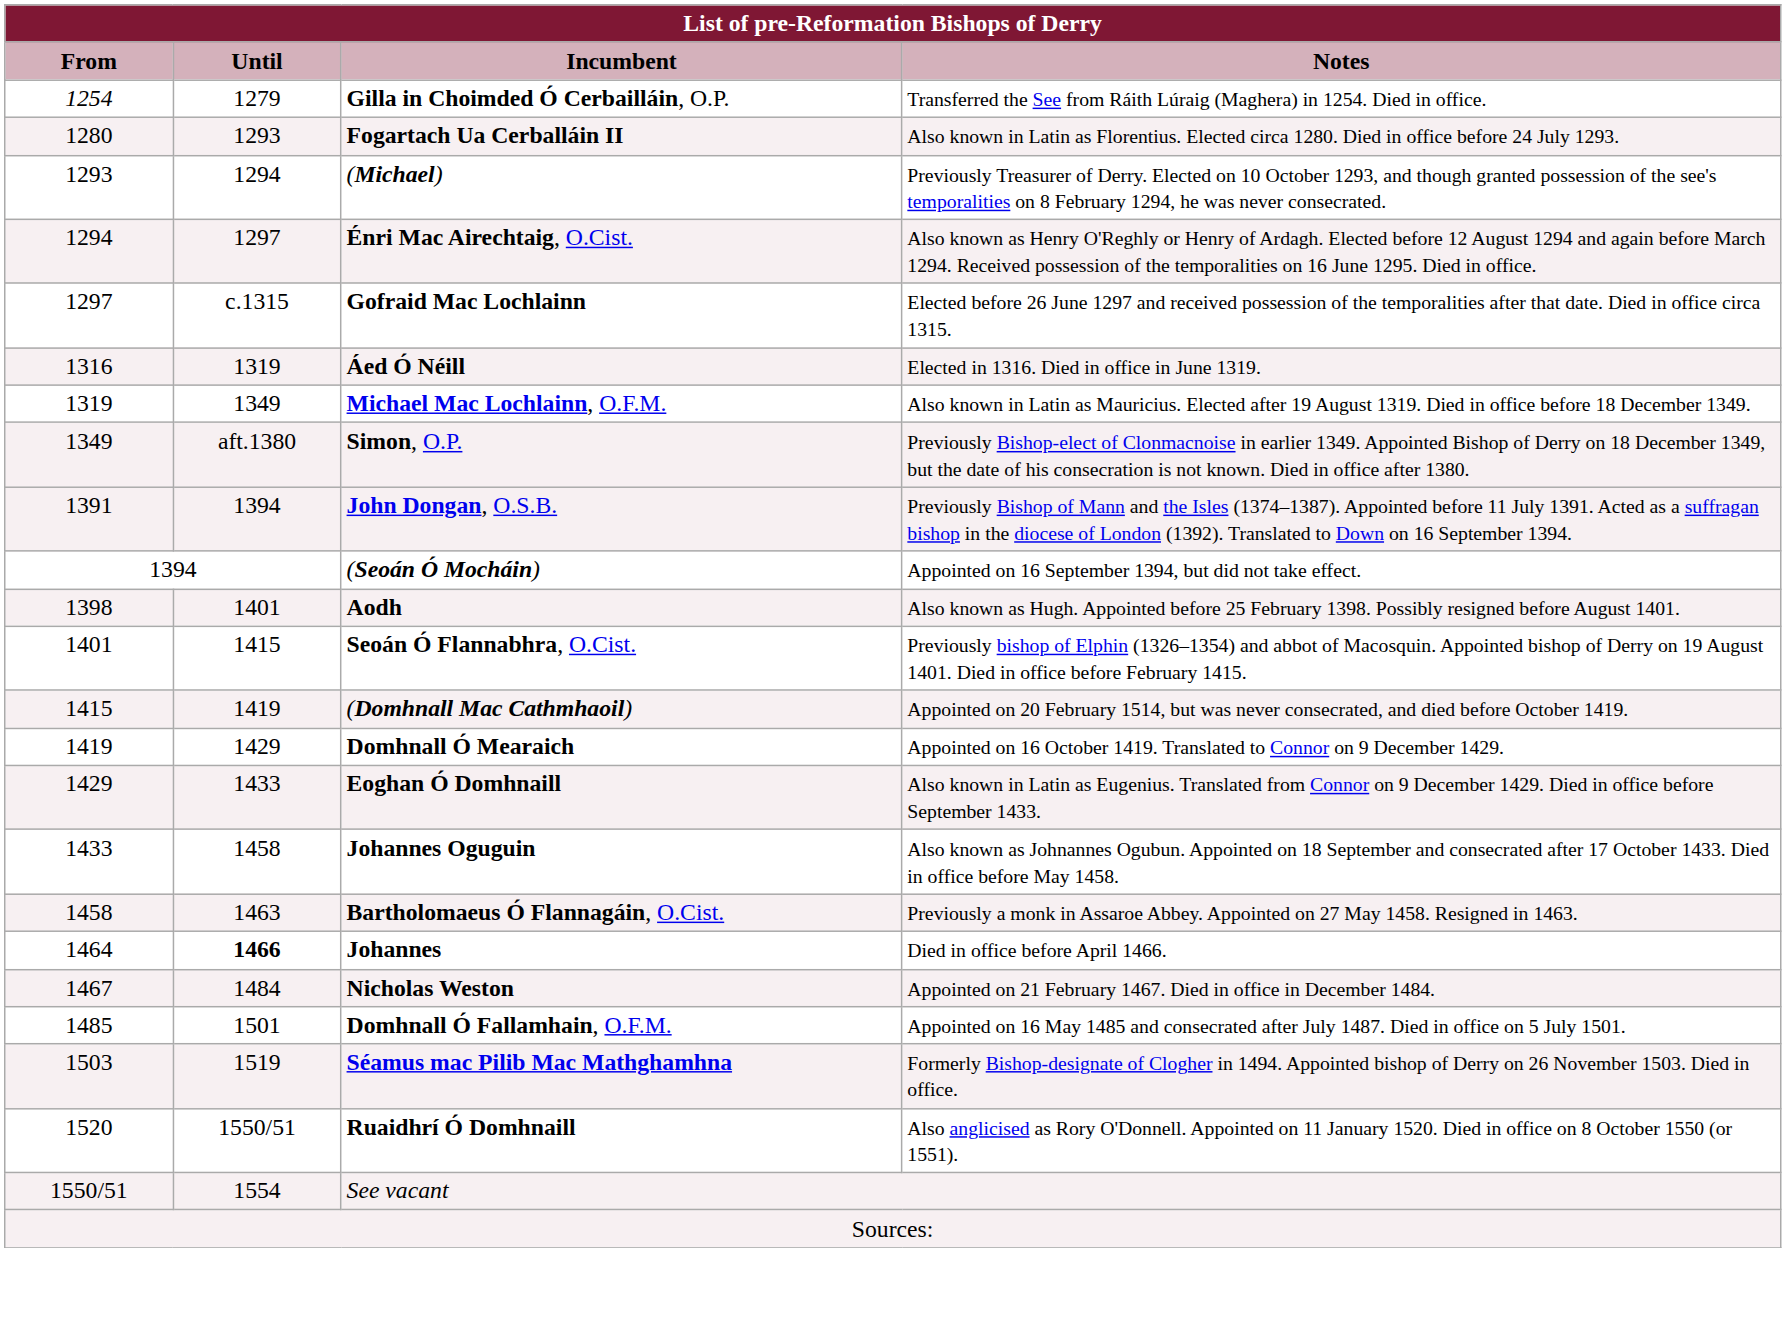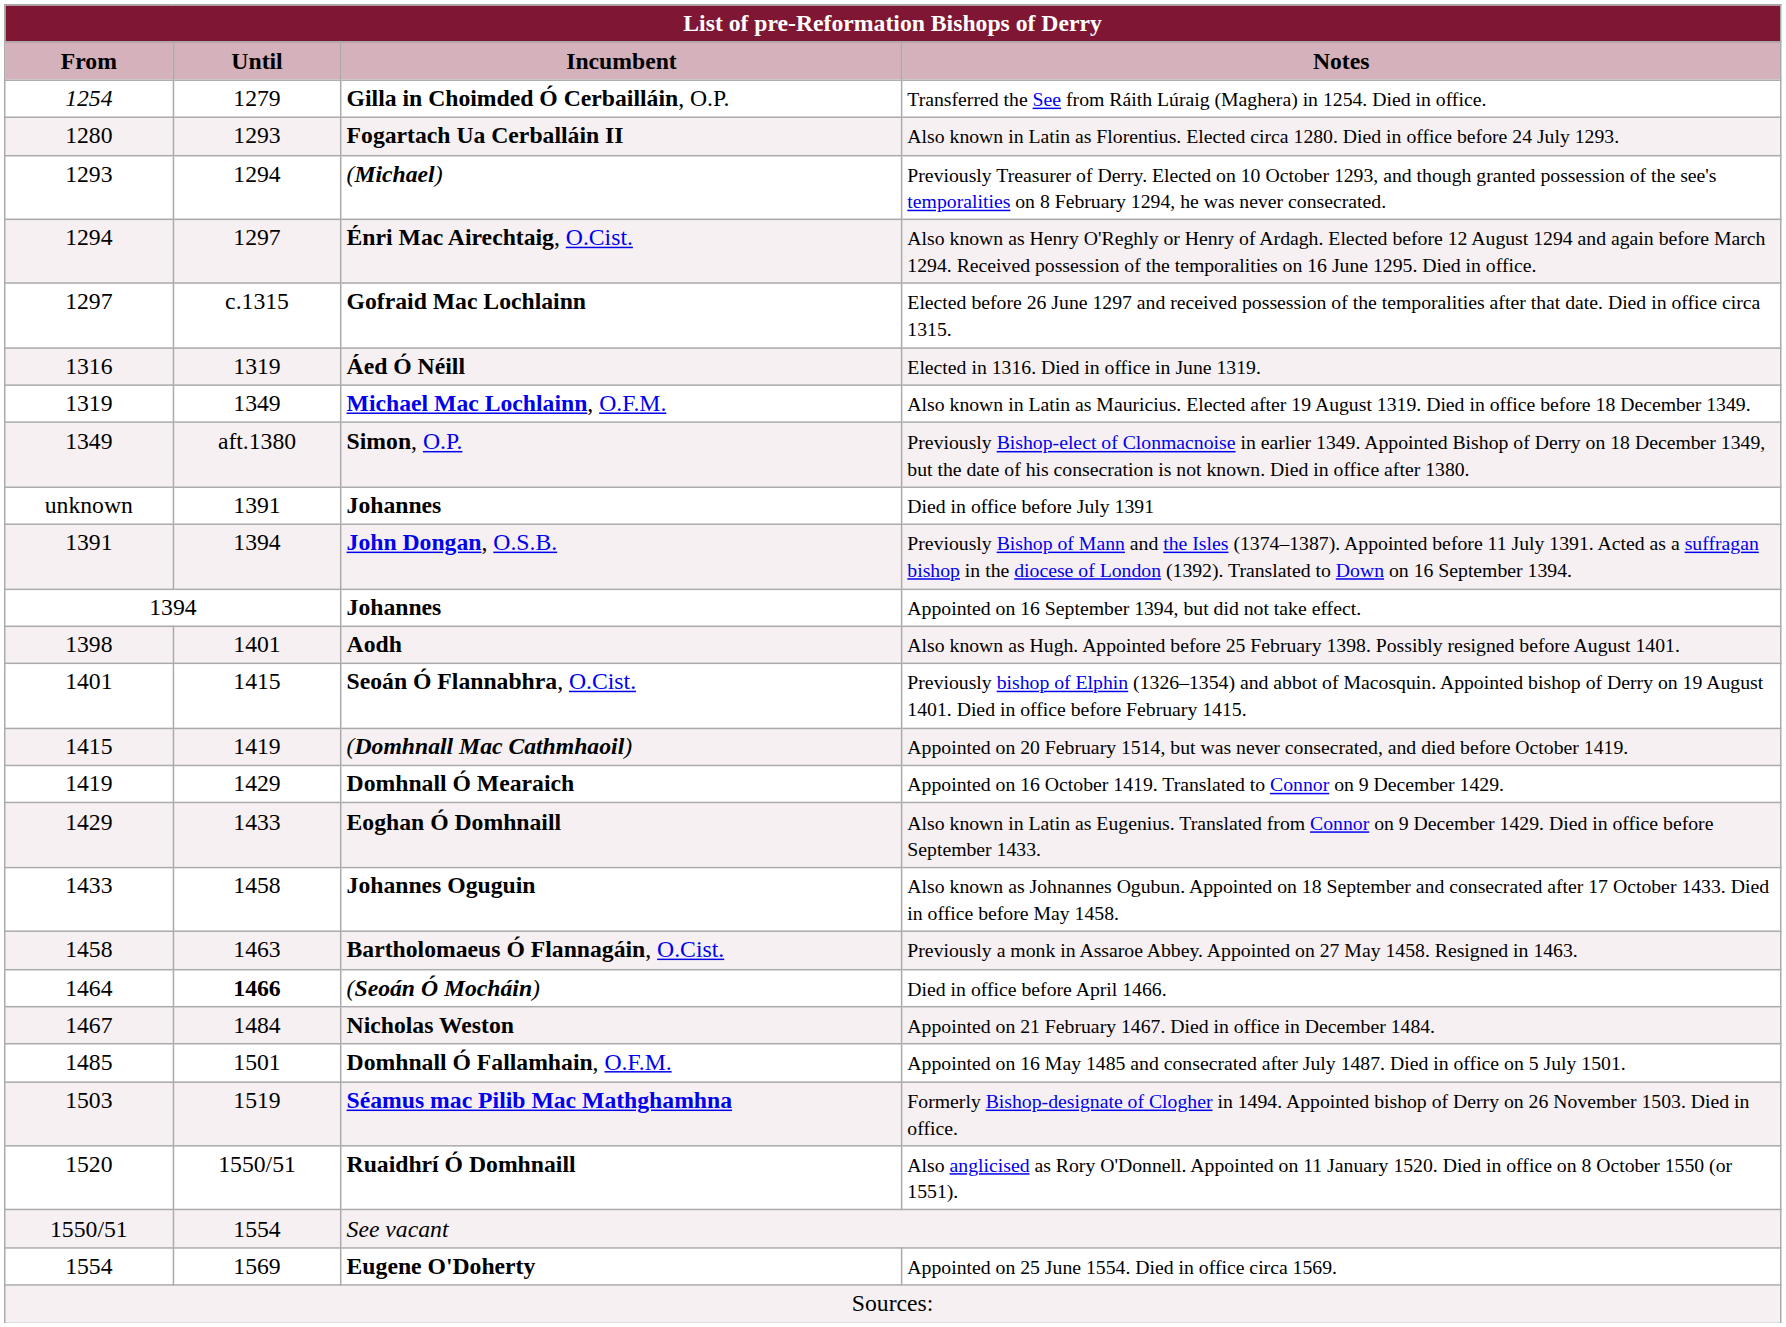+ row: unknown | 1391 | Johannes | Died in office before July 1391
Appointed on 16 September 1394, but did not take effect. | Incumbent: (Seoán Ó Mocháin) -> Johannes
Died in office before April 1466. | Incumbent: Johannes -> (Seoán Ó Mocháin)
+ row: 1554 | 1569 | Eugene O'Doherty | Appointed on 25 June 1554. Died in office circa 1569.
